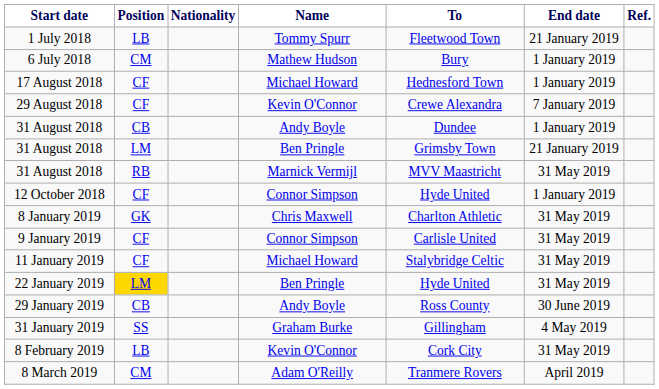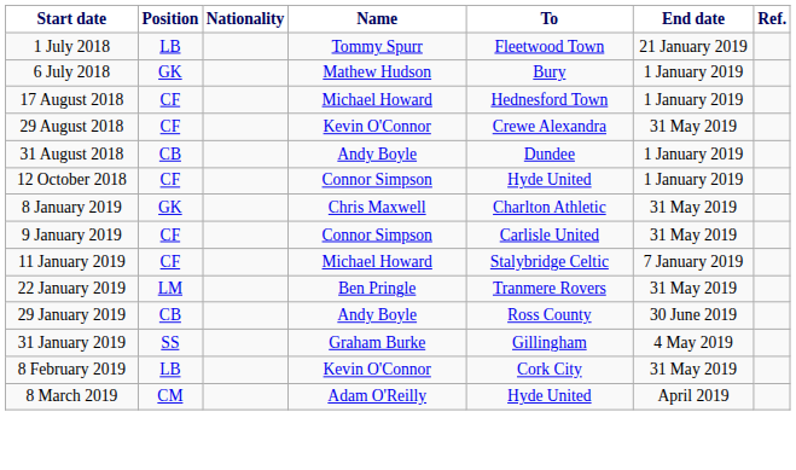6 July 2018 | Position: CM -> GK
29 August 2018 | End date: 7 January 2019 -> 31 May 2019
- row: 31 August 2018 | LM | Ben Pringle | Grimsby Town | 21 January 2019
- row: 31 August 2018 | RB | Marnick Vermijl | MVV Maastricht | 31 May 2019
11 January 2019 | End date: 31 May 2019 -> 7 January 2019
22 January 2019 | Position: gold background -> no background
22 January 2019 | To: Hyde United -> Tranmere Rovers
8 March 2019 | To: Tranmere Rovers -> Hyde United
